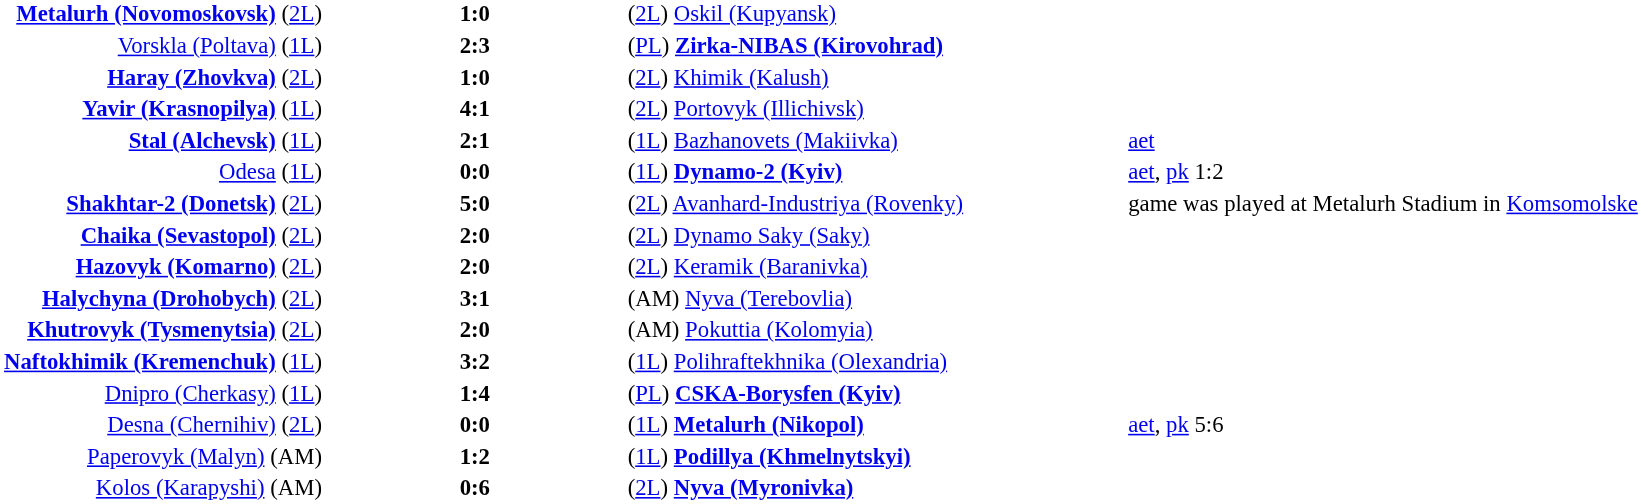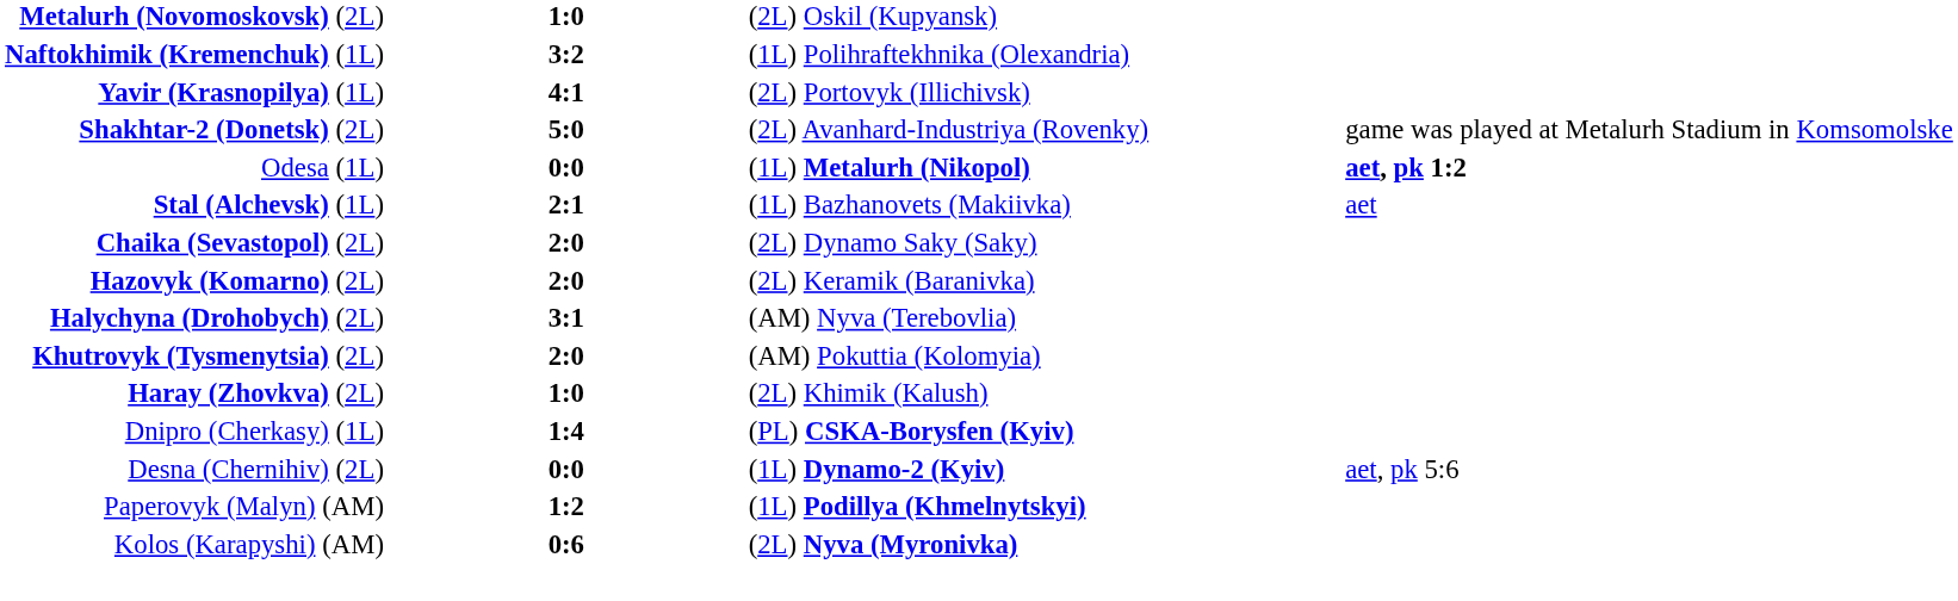- row: Vorskla (Poltava) (1L) | 2:3 | (PL) Zirka-NIBAS (Kirovohrad)
rows swapped: Naftokhimik (Kremenchuk) (1L) <-> Haray (Zhovkva) (2L)
rows swapped: Stal (Alchevsk) (1L) <-> Shakhtar-2 (Donetsk) (2L)
Odesa (1L) | column 3: (1L) Dynamo-2 (Kyiv) -> (1L) Metalurh (Nikopol)
Odesa (1L) | column 4: normal -> bold
Desna (Chernihiv) (2L) | column 3: (1L) Metalurh (Nikopol) -> (1L) Dynamo-2 (Kyiv)
